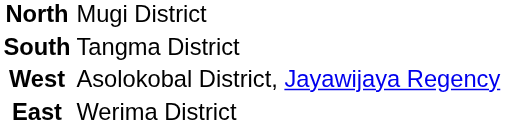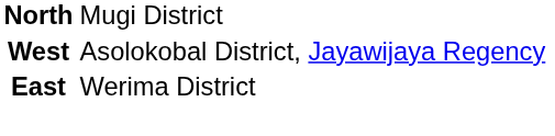- row: South | Tangma District
